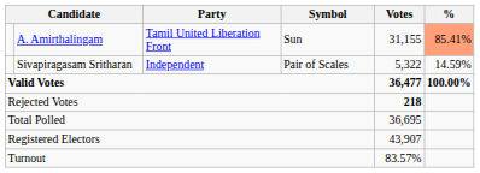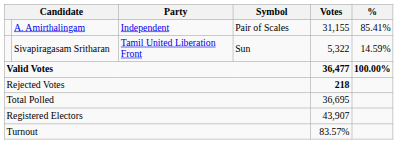A. Amirthalingam | Party: Tamil United Liberation Front -> Independent
A. Amirthalingam | Symbol: Sun -> Pair of Scales
A. Amirthalingam | %: lightsalmon background -> no background
Sivapiragasam Sritharan | Party: Independent -> Tamil United Liberation Front
Sivapiragasam Sritharan | Symbol: Pair of Scales -> Sun
